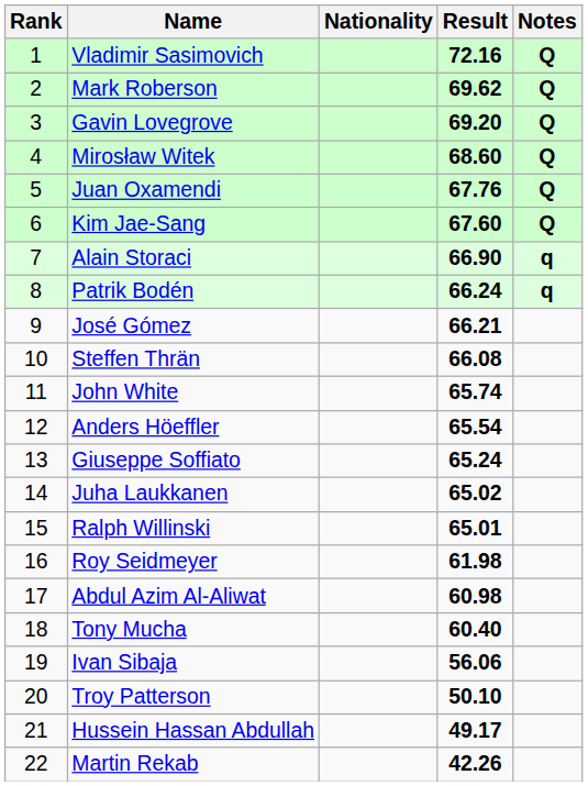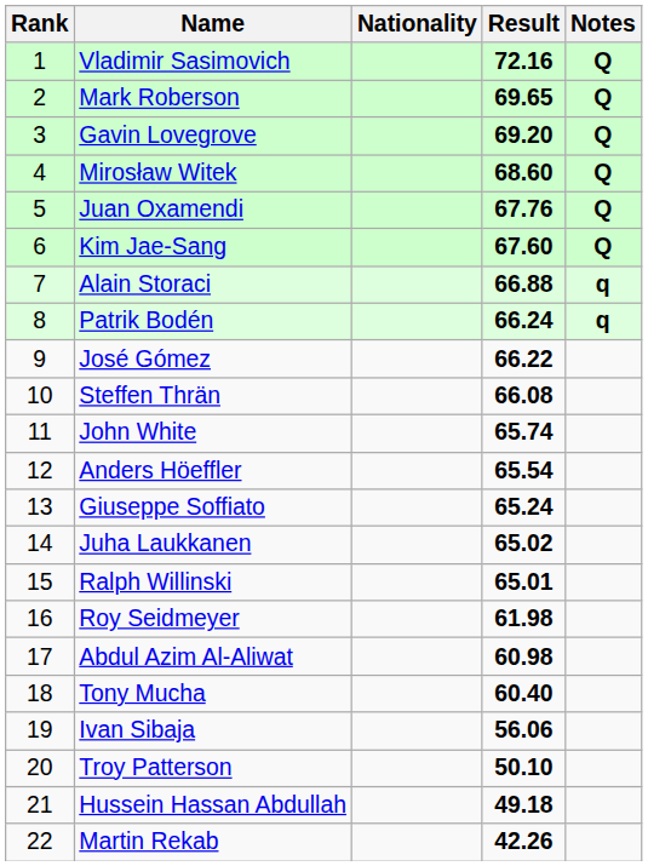Mark Roberson | Result: 69.62 -> 69.65
Alain Storaci | Result: 66.90 -> 66.88
José Gómez | Result: 66.21 -> 66.22
Hussein Hassan Abdullah | Result: 49.17 -> 49.18
